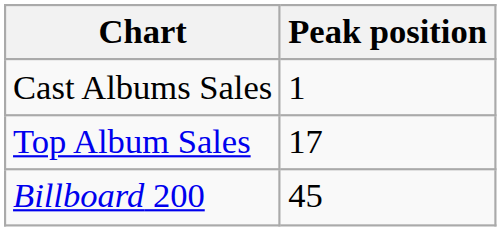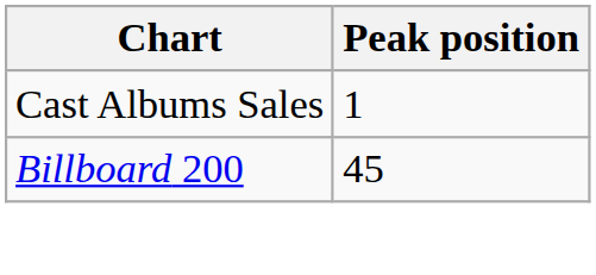- row: Top Album Sales | 17
